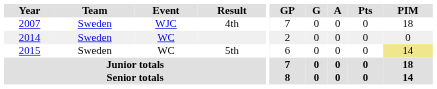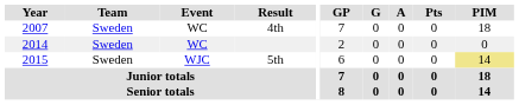4th | Event: WJC -> WC
5th | Event: WC -> WJC
